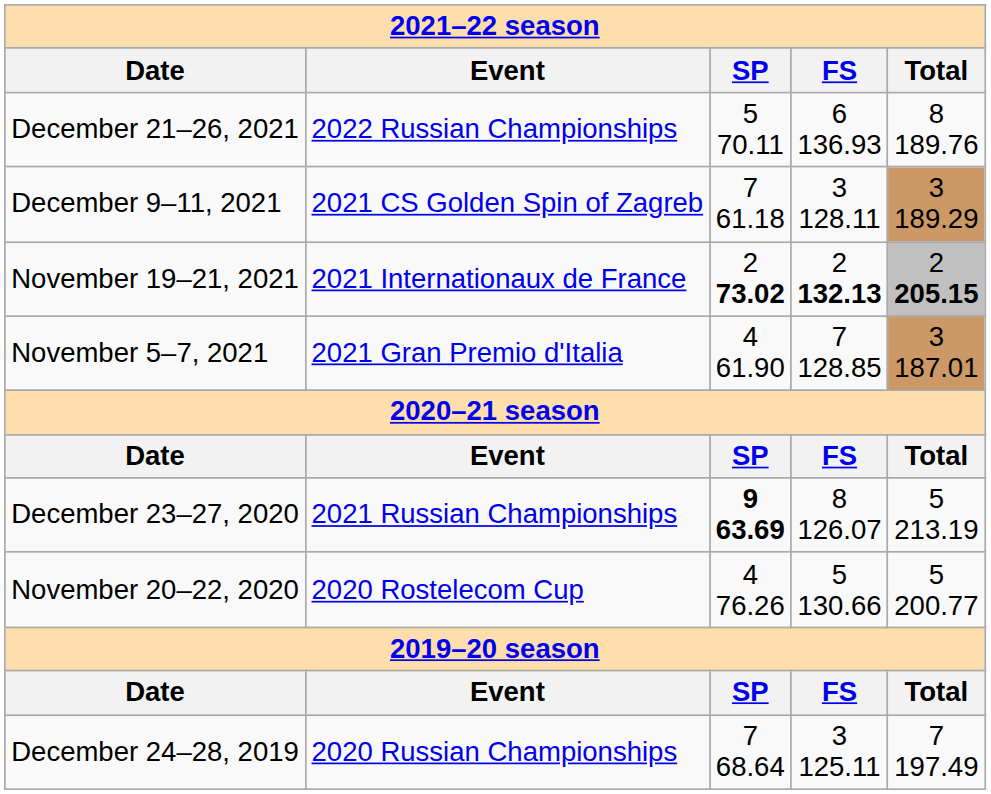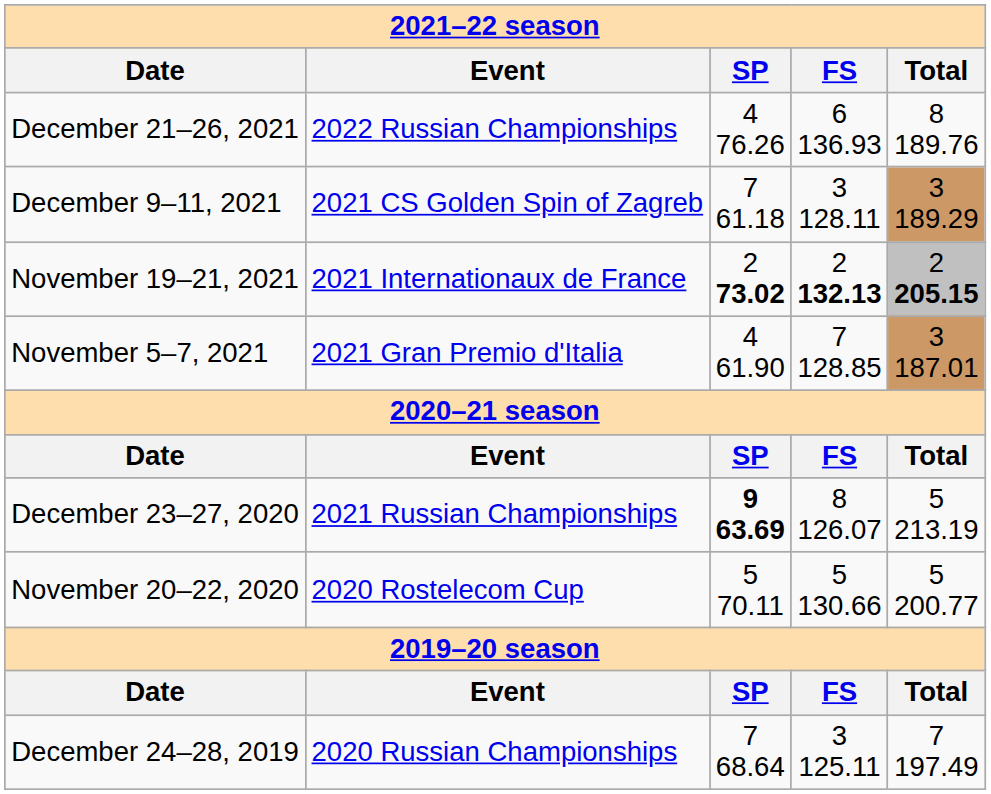December 21–26, 2021 | column 3: 5 70.11 -> 4 76.26
November 20–22, 2020 | column 3: 4 76.26 -> 5 70.11
